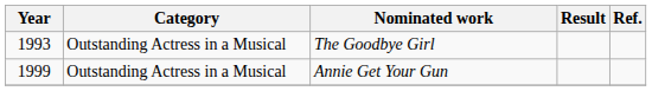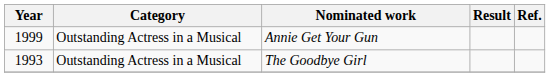rows swapped: The Goodbye Girl <-> Annie Get Your Gun
